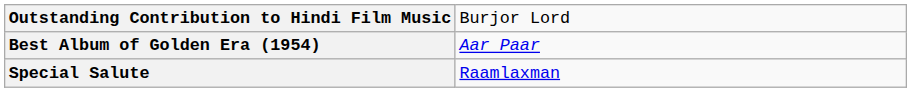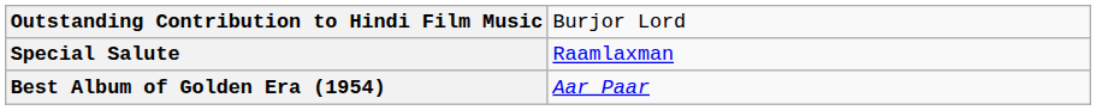rows swapped: Best Album of Golden Era (1954) <-> Special Salute
